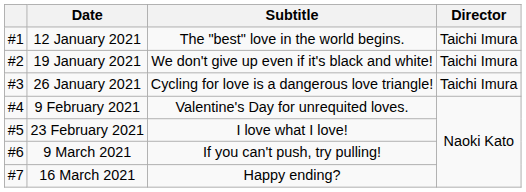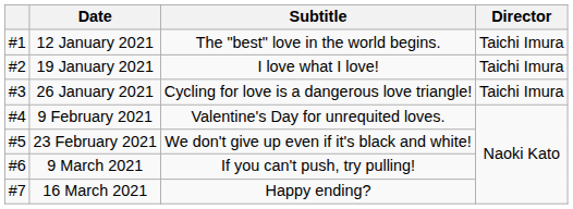19 January 2021 | Subtitle: We don't give up even if it's black and white! -> I love what I love!
23 February 2021 | Subtitle: I love what I love! -> We don't give up even if it's black and white!
